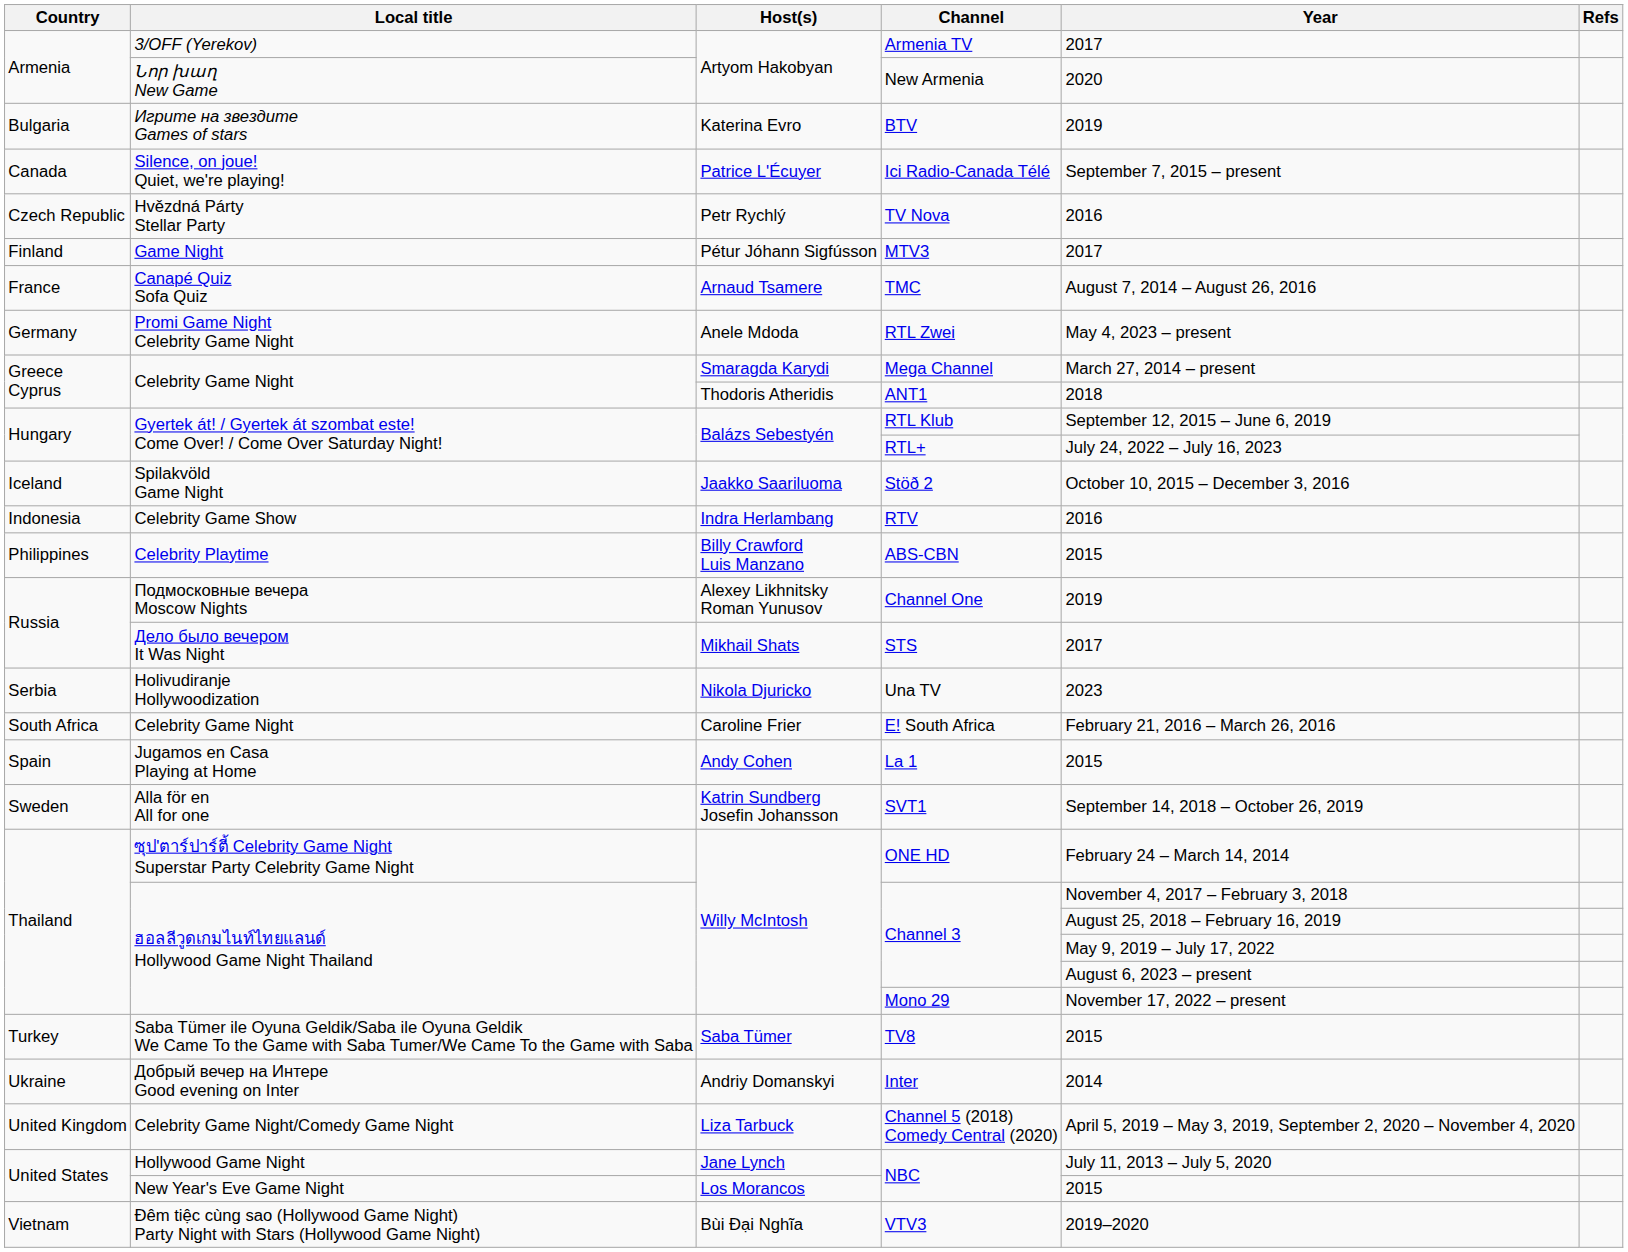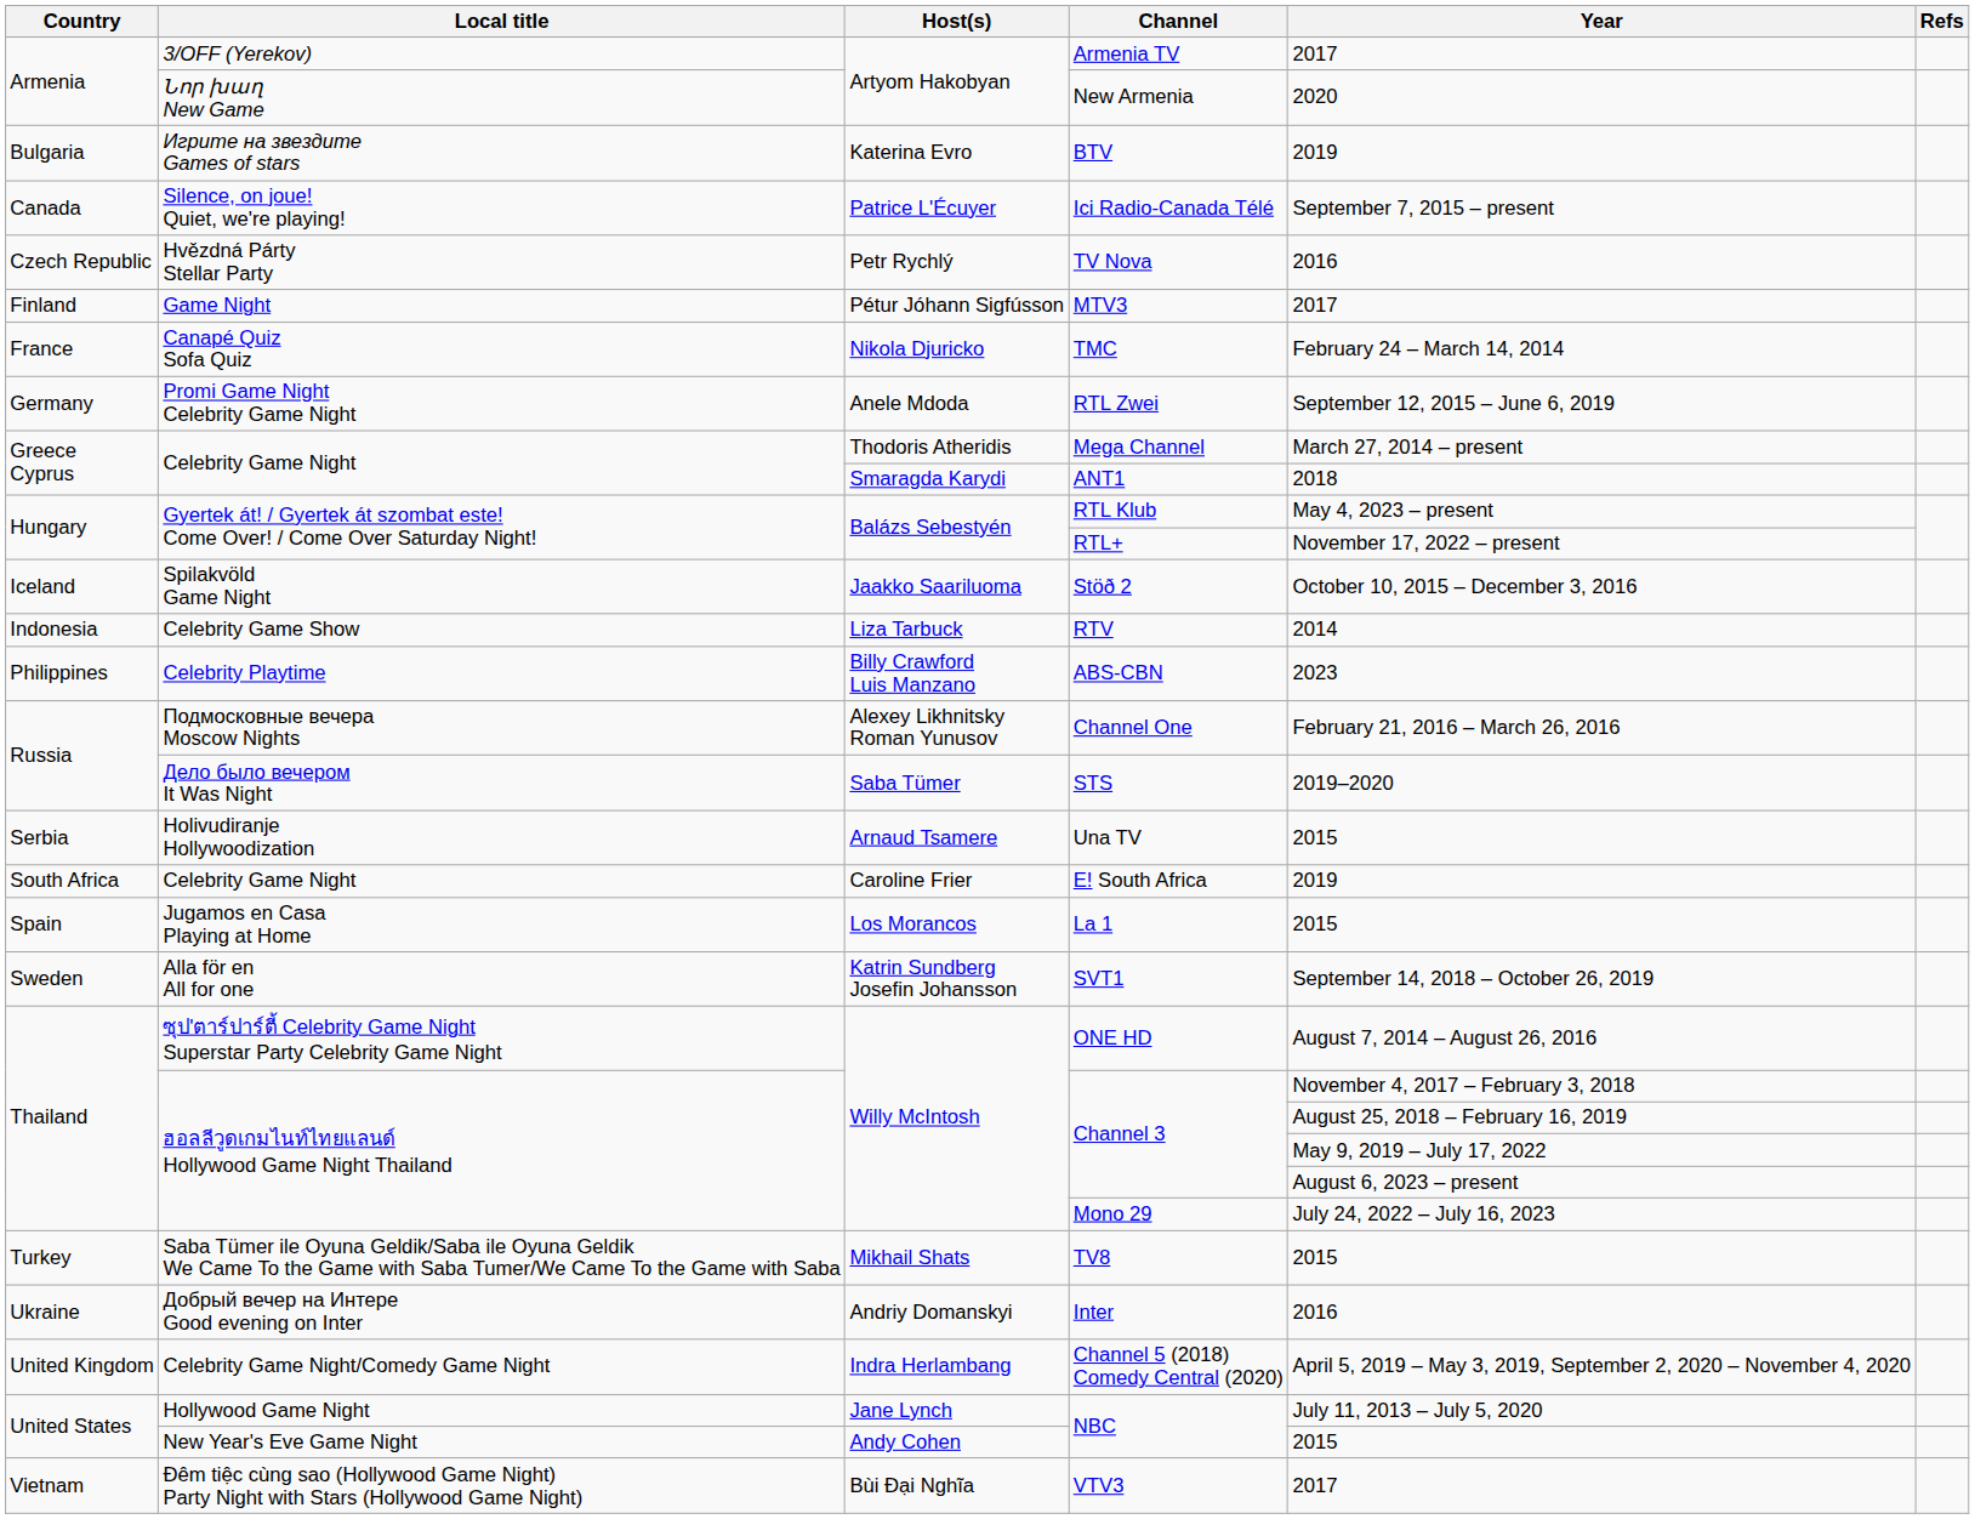TMC | Host(s): Arnaud Tsamere -> Nikola Djuricko
TMC | Year: August 7, 2014 – August 26, 2016 -> February 24 – March 14, 2014
RTL Zwei | Year: May 4, 2023 – present -> September 12, 2015 – June 6, 2019
Mega Channel | Host(s): Smaragda Karydi -> Thodoris Atheridis
ANT1 | Host(s): Thodoris Atheridis -> Smaragda Karydi
RTL Klub | Year: September 12, 2015 – June 6, 2019 -> May 4, 2023 – present
RTL+ | Year: July 24, 2022 – July 16, 2023 -> November 17, 2022 – present
RTV | Host(s): Indra Herlambang -> Liza Tarbuck
RTV | Year: 2016 -> 2014
ABS-CBN | Year: 2015 -> 2023
Channel One | Year: 2019 -> February 21, 2016 – March 26, 2016
STS | Host(s): Mikhail Shats -> Saba Tümer
STS | Year: 2017 -> 2019–2020
Una TV | Host(s): Nikola Djuricko -> Arnaud Tsamere
Una TV | Year: 2023 -> 2015
E! South Africa | Year: February 21, 2016 – March 26, 2016 -> 2019
La 1 | Host(s): Andy Cohen -> Los Morancos
ONE HD | Year: February 24 – March 14, 2014 -> August 7, 2014 – August 26, 2016
Mono 29 | Year: November 17, 2022 – present -> July 24, 2022 – July 16, 2023
TV8 | Host(s): Saba Tümer -> Mikhail Shats
Inter | Year: 2014 -> 2016
Channel 5 (2018) Comedy Central (2020) | Host(s): Liza Tarbuck -> Indra Herlambang
New Year's Eve Game Night / NBC | Host(s): Los Morancos -> Andy Cohen
VTV3 | Year: 2019–2020 -> 2017
